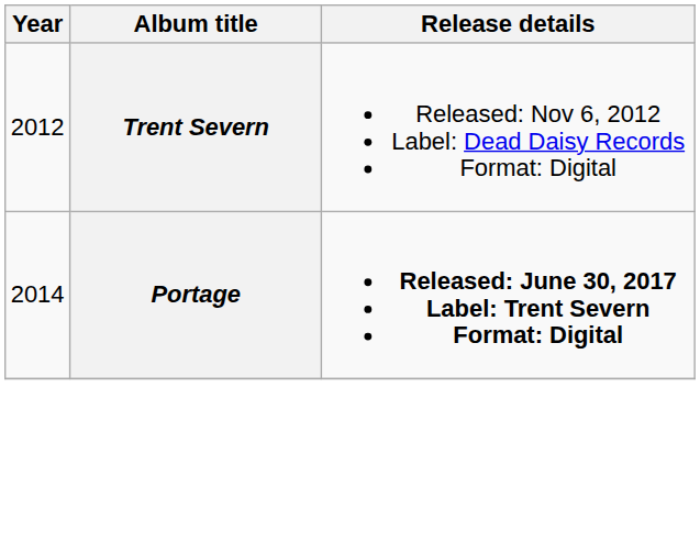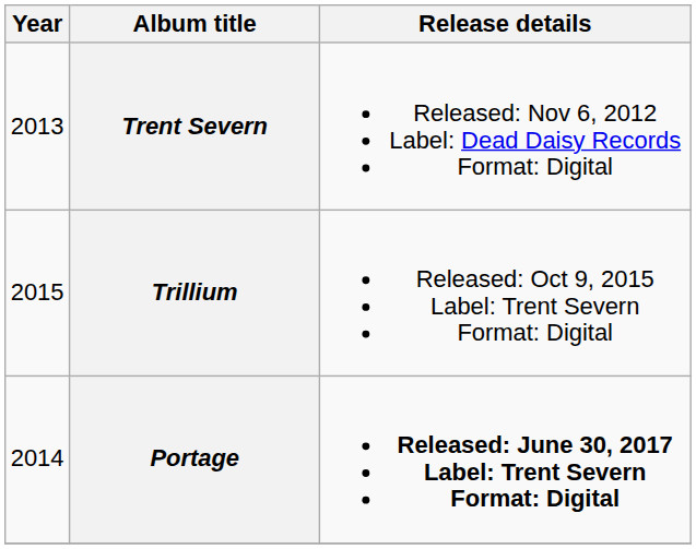Trent Severn | Year: 2012 -> 2013
+ row: 2015 | Trillium | Released: Oct 9, 2015 Label: Trent Severn Format: Digital
